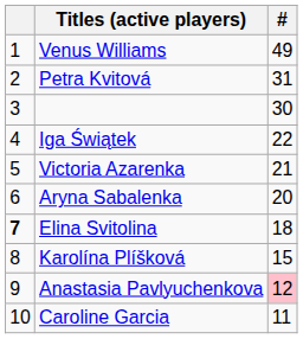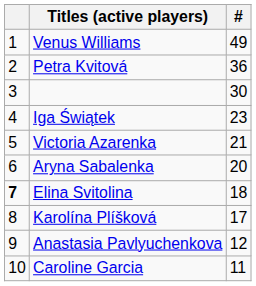Petra Kvitová | #: 31 -> 36
Iga Świątek | #: 22 -> 23
Karolína Plíšková | #: 15 -> 17
Anastasia Pavlyuchenkova | #: pink background -> no background
